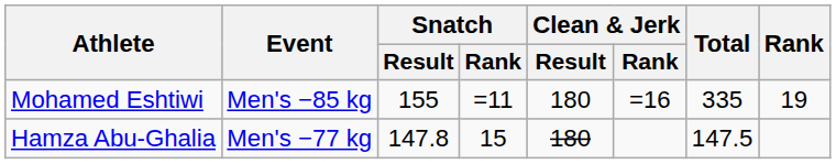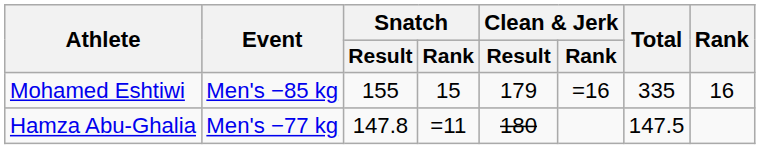Mohamed Eshtiwi | Snatch / Rank: =11 -> 15
Mohamed Eshtiwi | Clean & Jerk / Result: 180 -> 179
Mohamed Eshtiwi | Rank: 19 -> 16
Hamza Abu-Ghalia | Snatch / Rank: 15 -> =11
